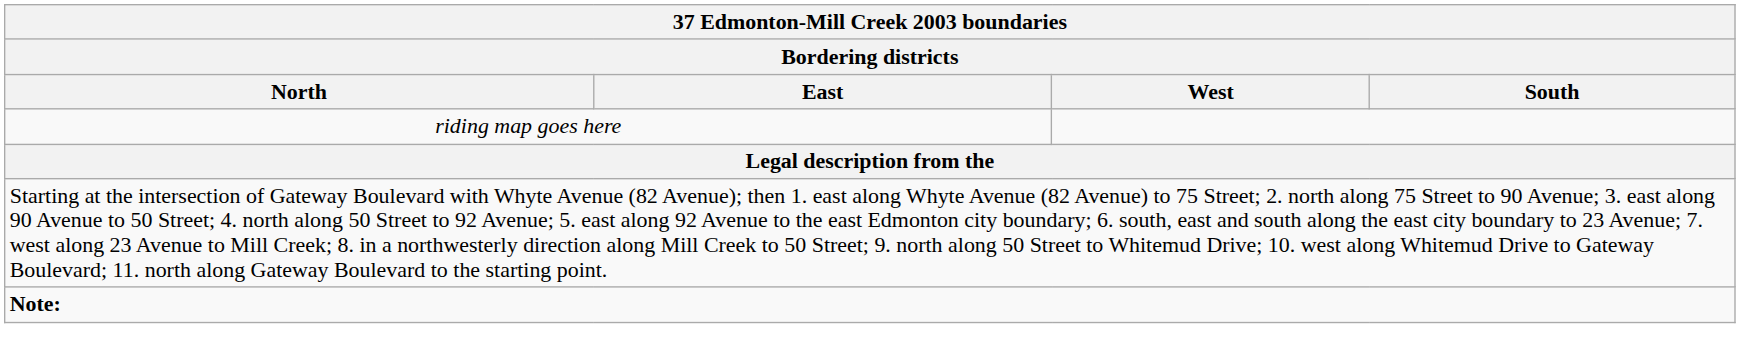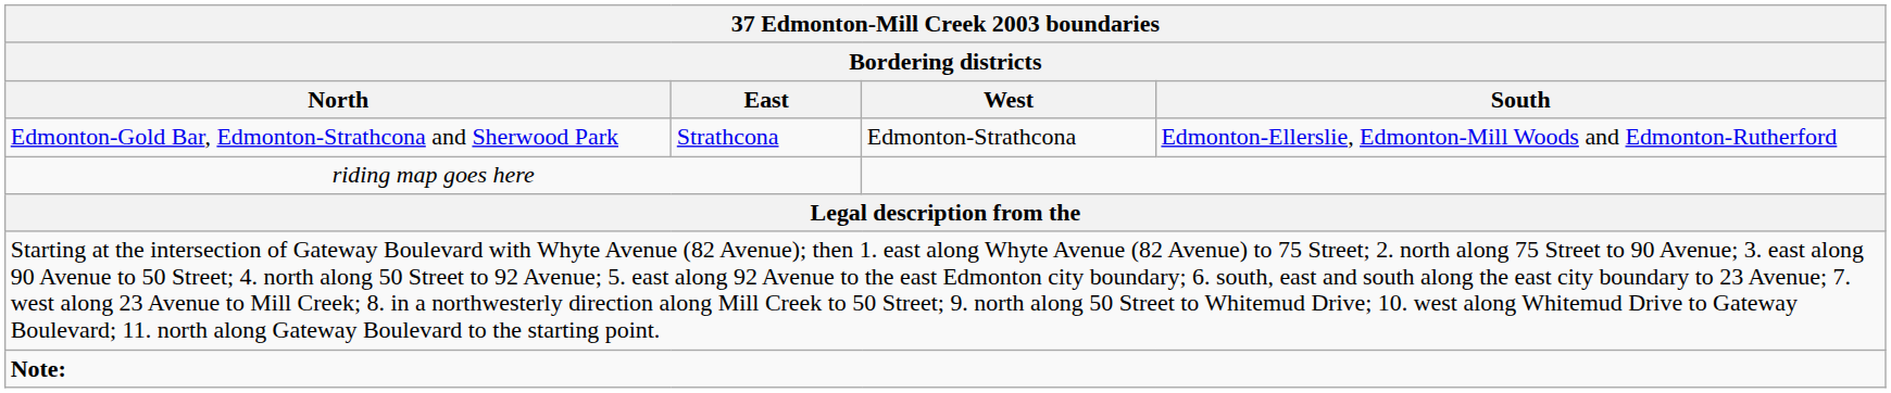+ row: Edmonton-Gold Bar, Edmonton-Strathcona and Sherwood Park | Strathcona | Edmonton-Strathcona | Edmonton-Ellerslie, Edmonton-Mill Woods and Edmonton-Rutherford
